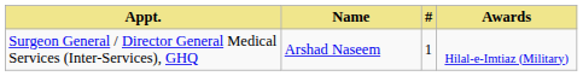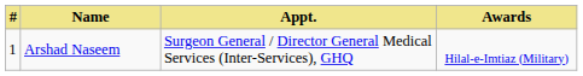columns swapped: # <-> Appt.
